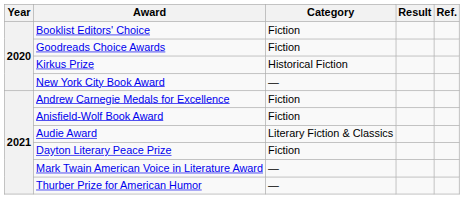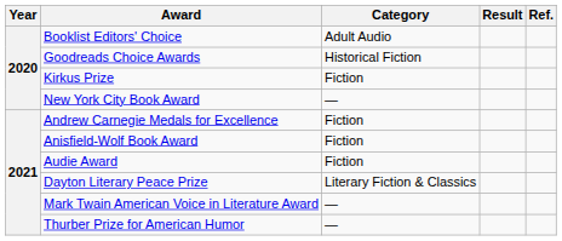Booklist Editors' Choice | Category: Fiction -> Adult Audio
Goodreads Choice Awards | Category: Fiction -> Historical Fiction
Kirkus Prize | Category: Historical Fiction -> Fiction
Audie Award | Category: Literary Fiction & Classics -> Fiction
Dayton Literary Peace Prize | Category: Fiction -> Literary Fiction & Classics
